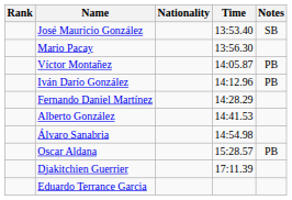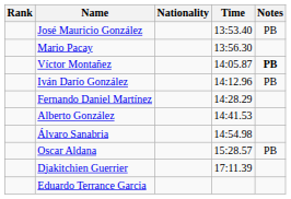José Mauricio González | Notes: SB -> PB
Víctor Montañez | Notes: normal -> bold
